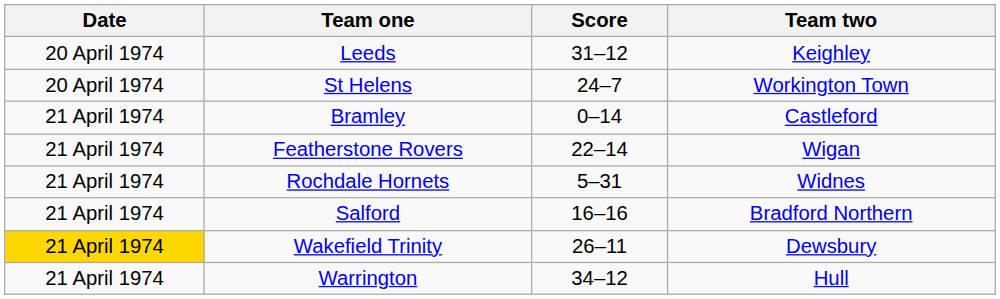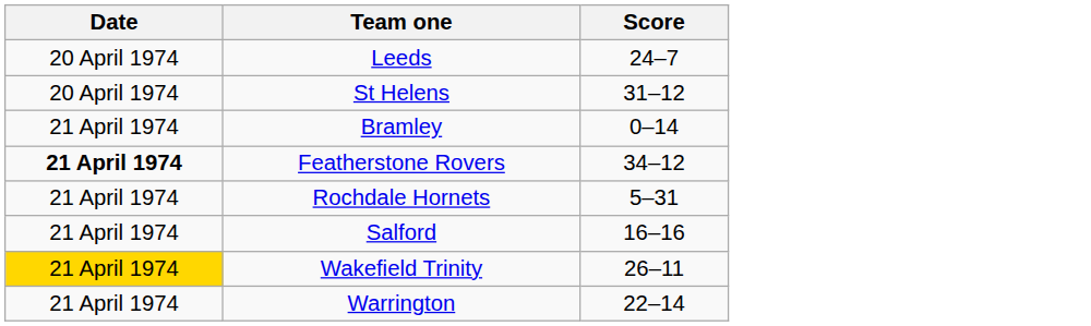- column: Team two | Keighley | Workington Town | Castleford | Wigan | Widnes | Bradford Northern | Dewsbury | Hull
Leeds | Score: 31–12 -> 24–7
St Helens | Score: 24–7 -> 31–12
Featherstone Rovers | Date: normal -> bold
Featherstone Rovers | Score: 22–14 -> 34–12
Warrington | Score: 34–12 -> 22–14
